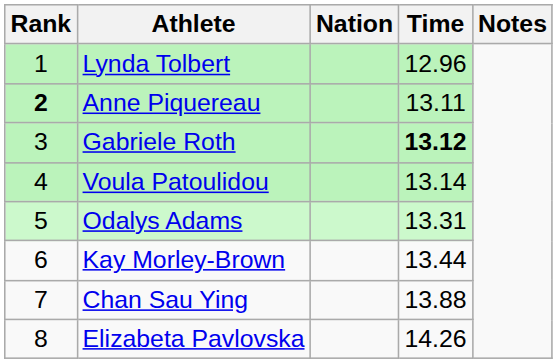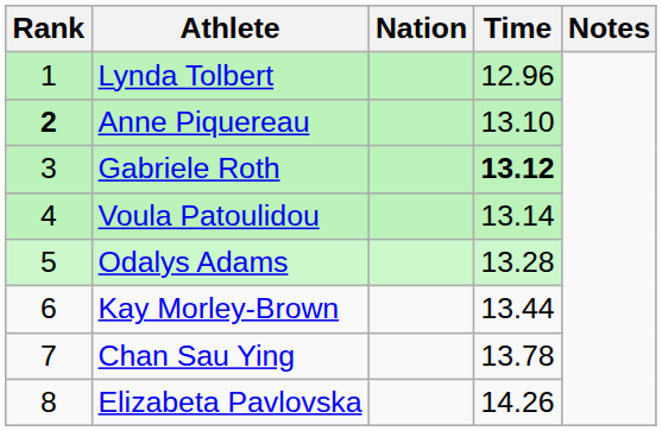Anne Piquereau | Time: 13.11 -> 13.10
Odalys Adams | Time: 13.31 -> 13.28
Chan Sau Ying | Time: 13.88 -> 13.78
